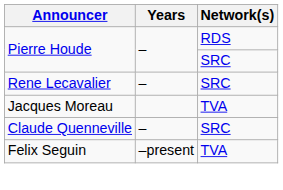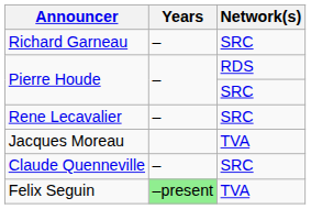+ row: Richard Garneau | – | SRC
Felix Seguin | Years: no background -> lightgreen background
